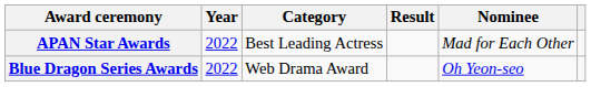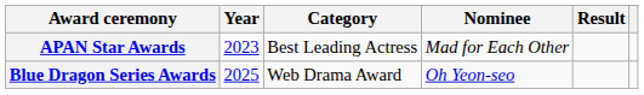columns swapped: Nominee <-> Result
APAN Star Awards | Year: 2022 -> 2023
Blue Dragon Series Awards | Year: 2022 -> 2025
